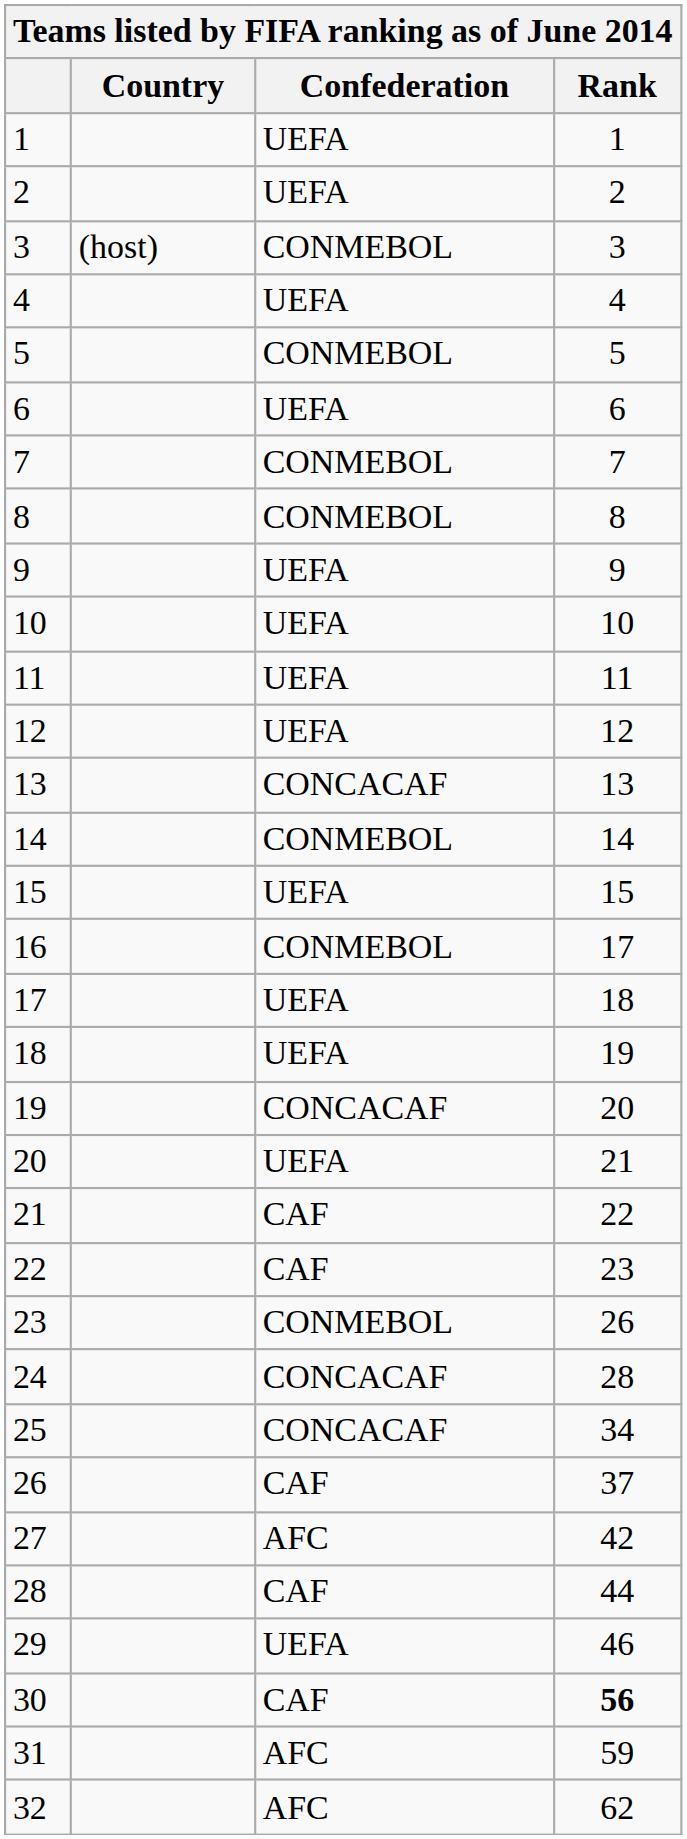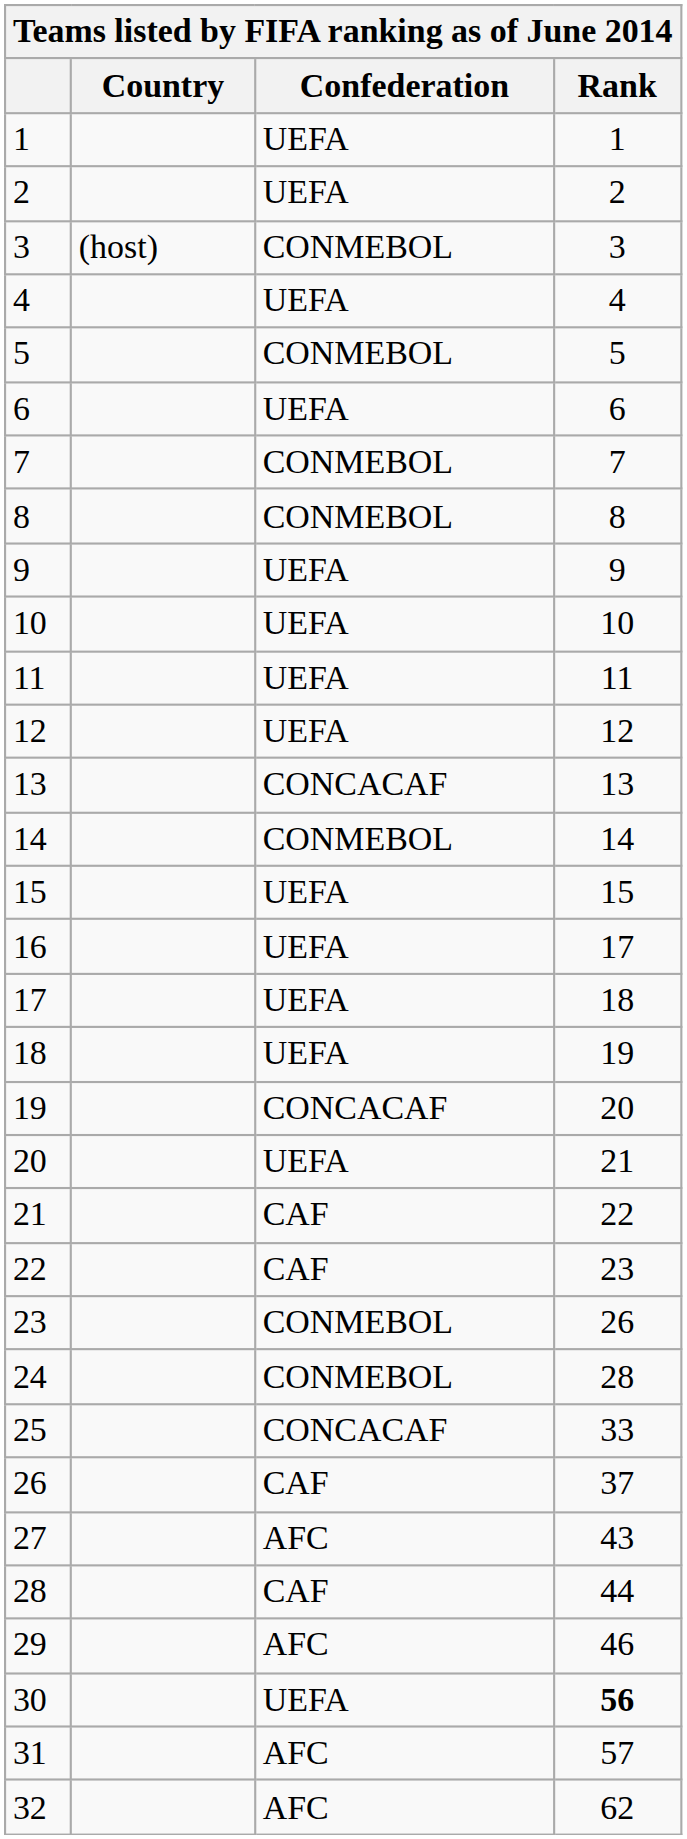16 | Confederation: CONMEBOL -> UEFA
24 | Confederation: CONCACAF -> CONMEBOL
25 | Rank: 34 -> 33
27 | Rank: 42 -> 43
29 | Confederation: UEFA -> AFC
30 | Confederation: CAF -> UEFA
31 | Rank: 59 -> 57
